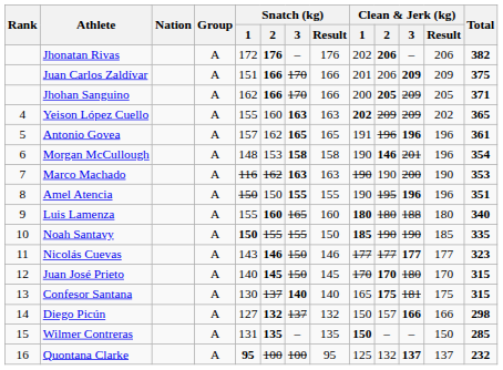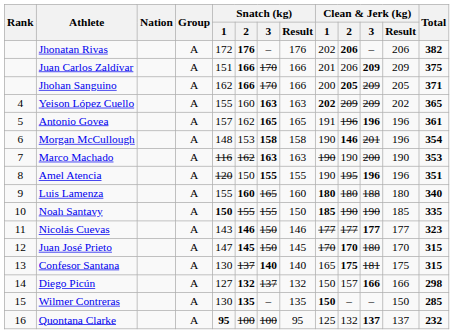Amel Atencia | Snatch (kg) / 1: 150 -> 120
Juan José Prieto | Snatch (kg) / 1: 140 -> 147
Wilmer Contreras | Snatch (kg) / 1: 131 -> 130
